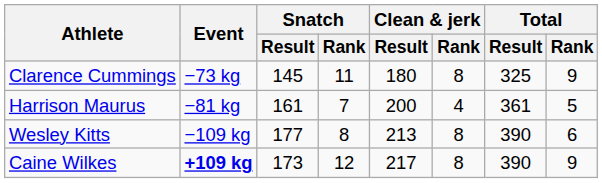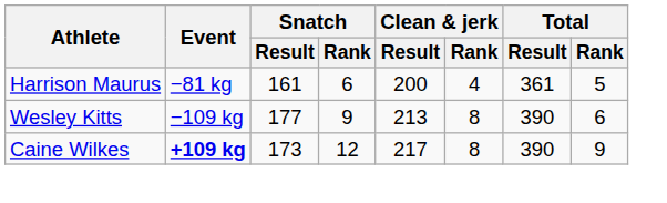- row: Clarence Cummings | −73 kg | 145 | 11 | 180 | 8 | 325 | 9
Harrison Maurus | Snatch / Rank: 7 -> 6
Wesley Kitts | Snatch / Rank: 8 -> 9
